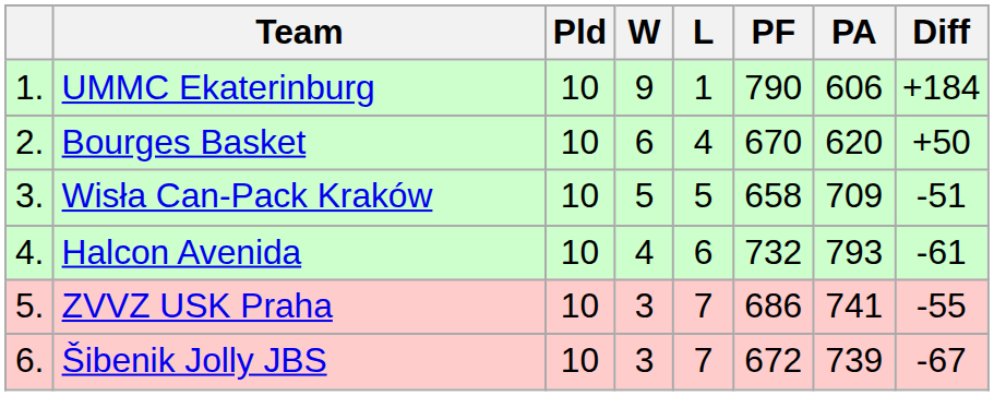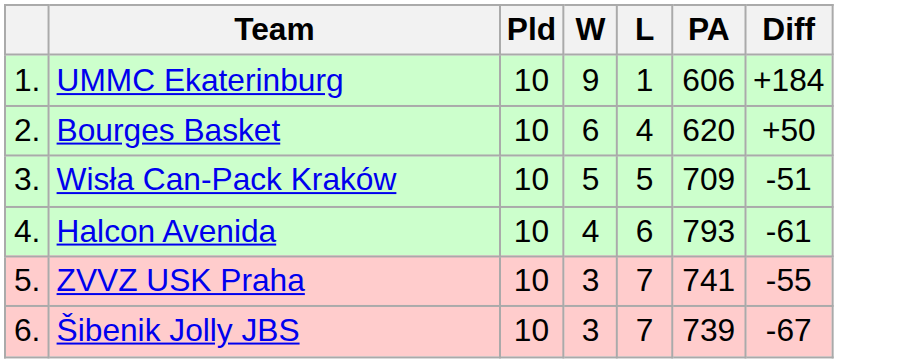- column: PF | 790 | 670 | 658 | 732 | 686 | 672
